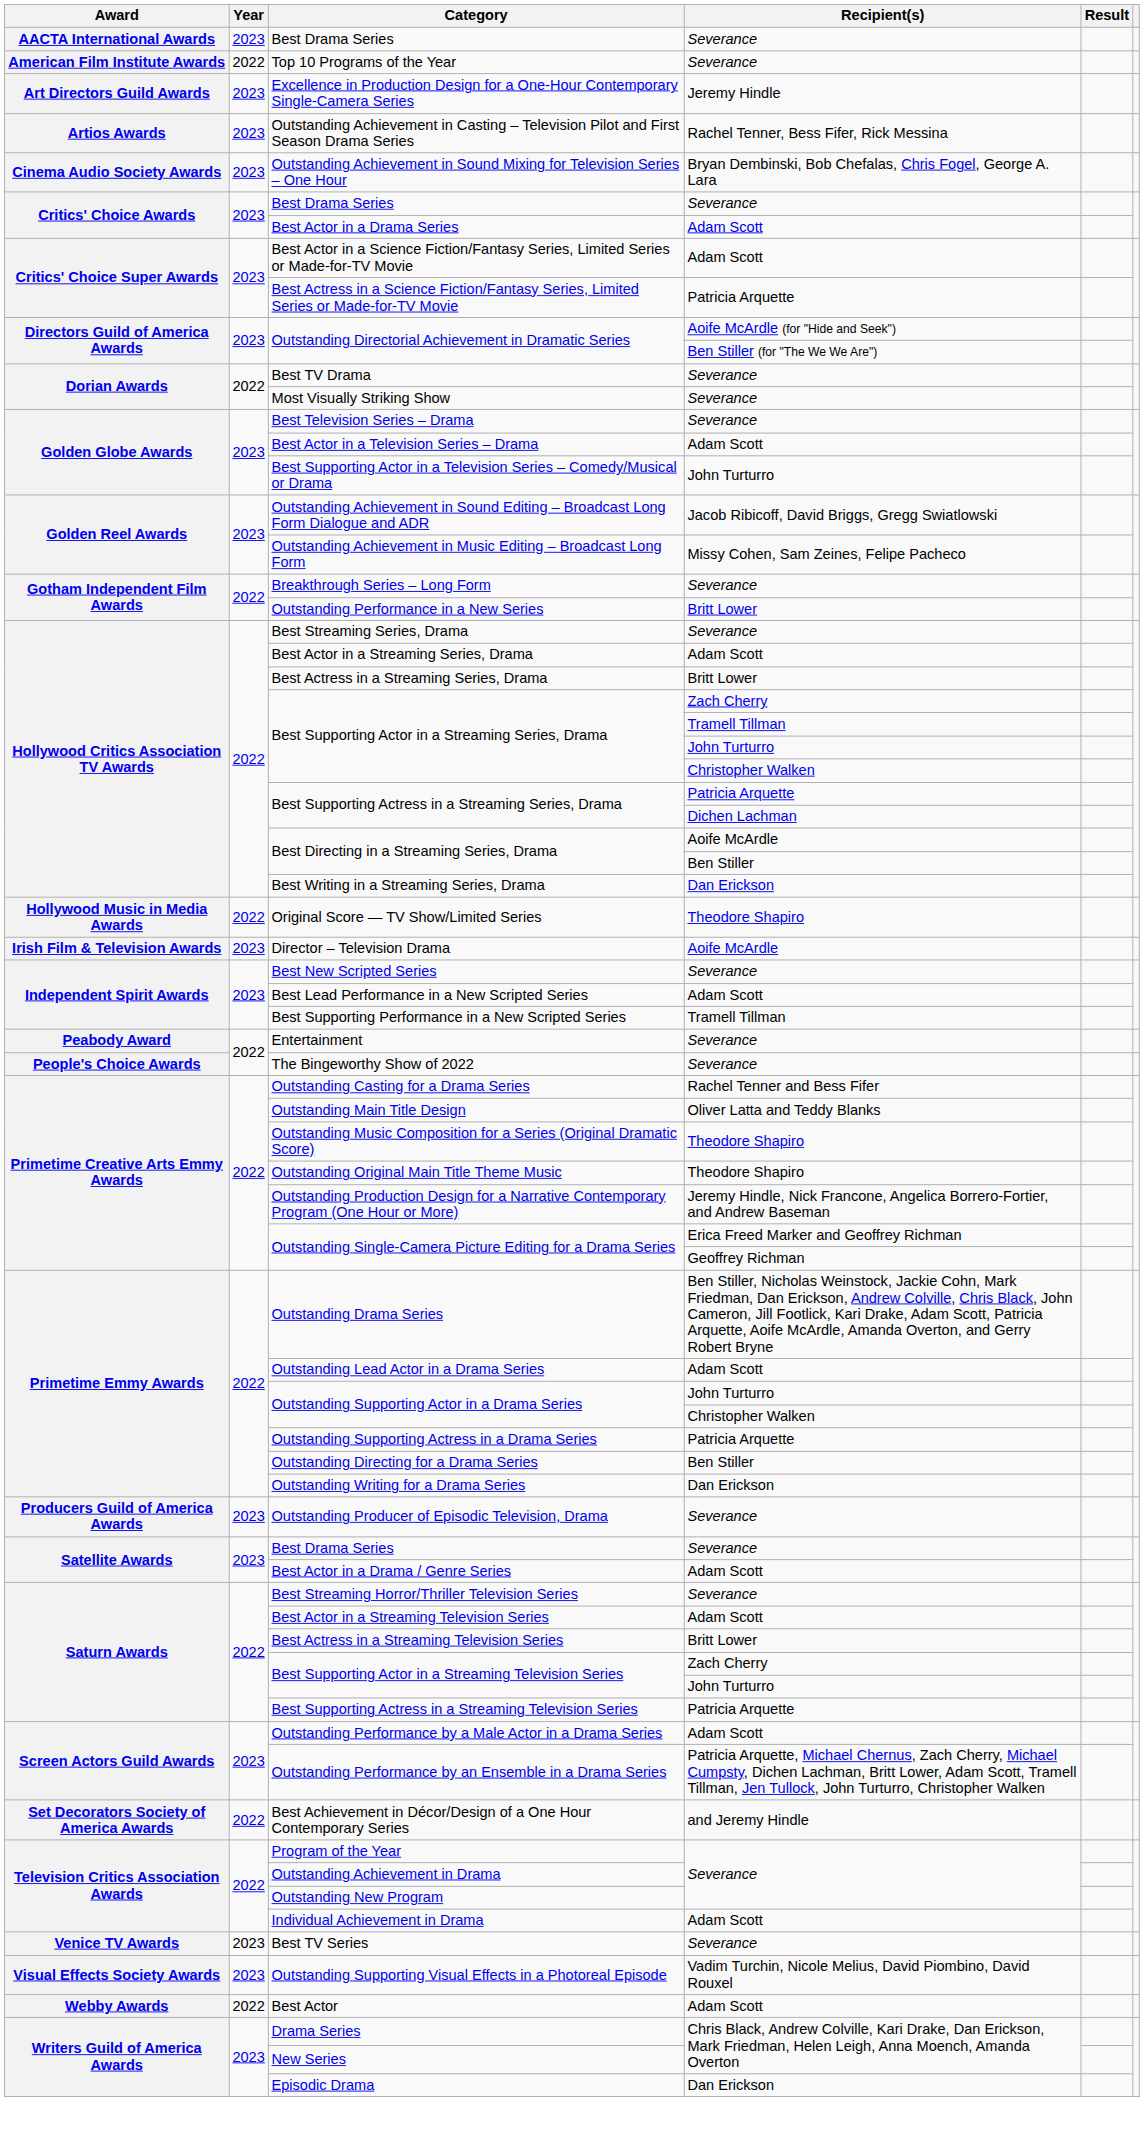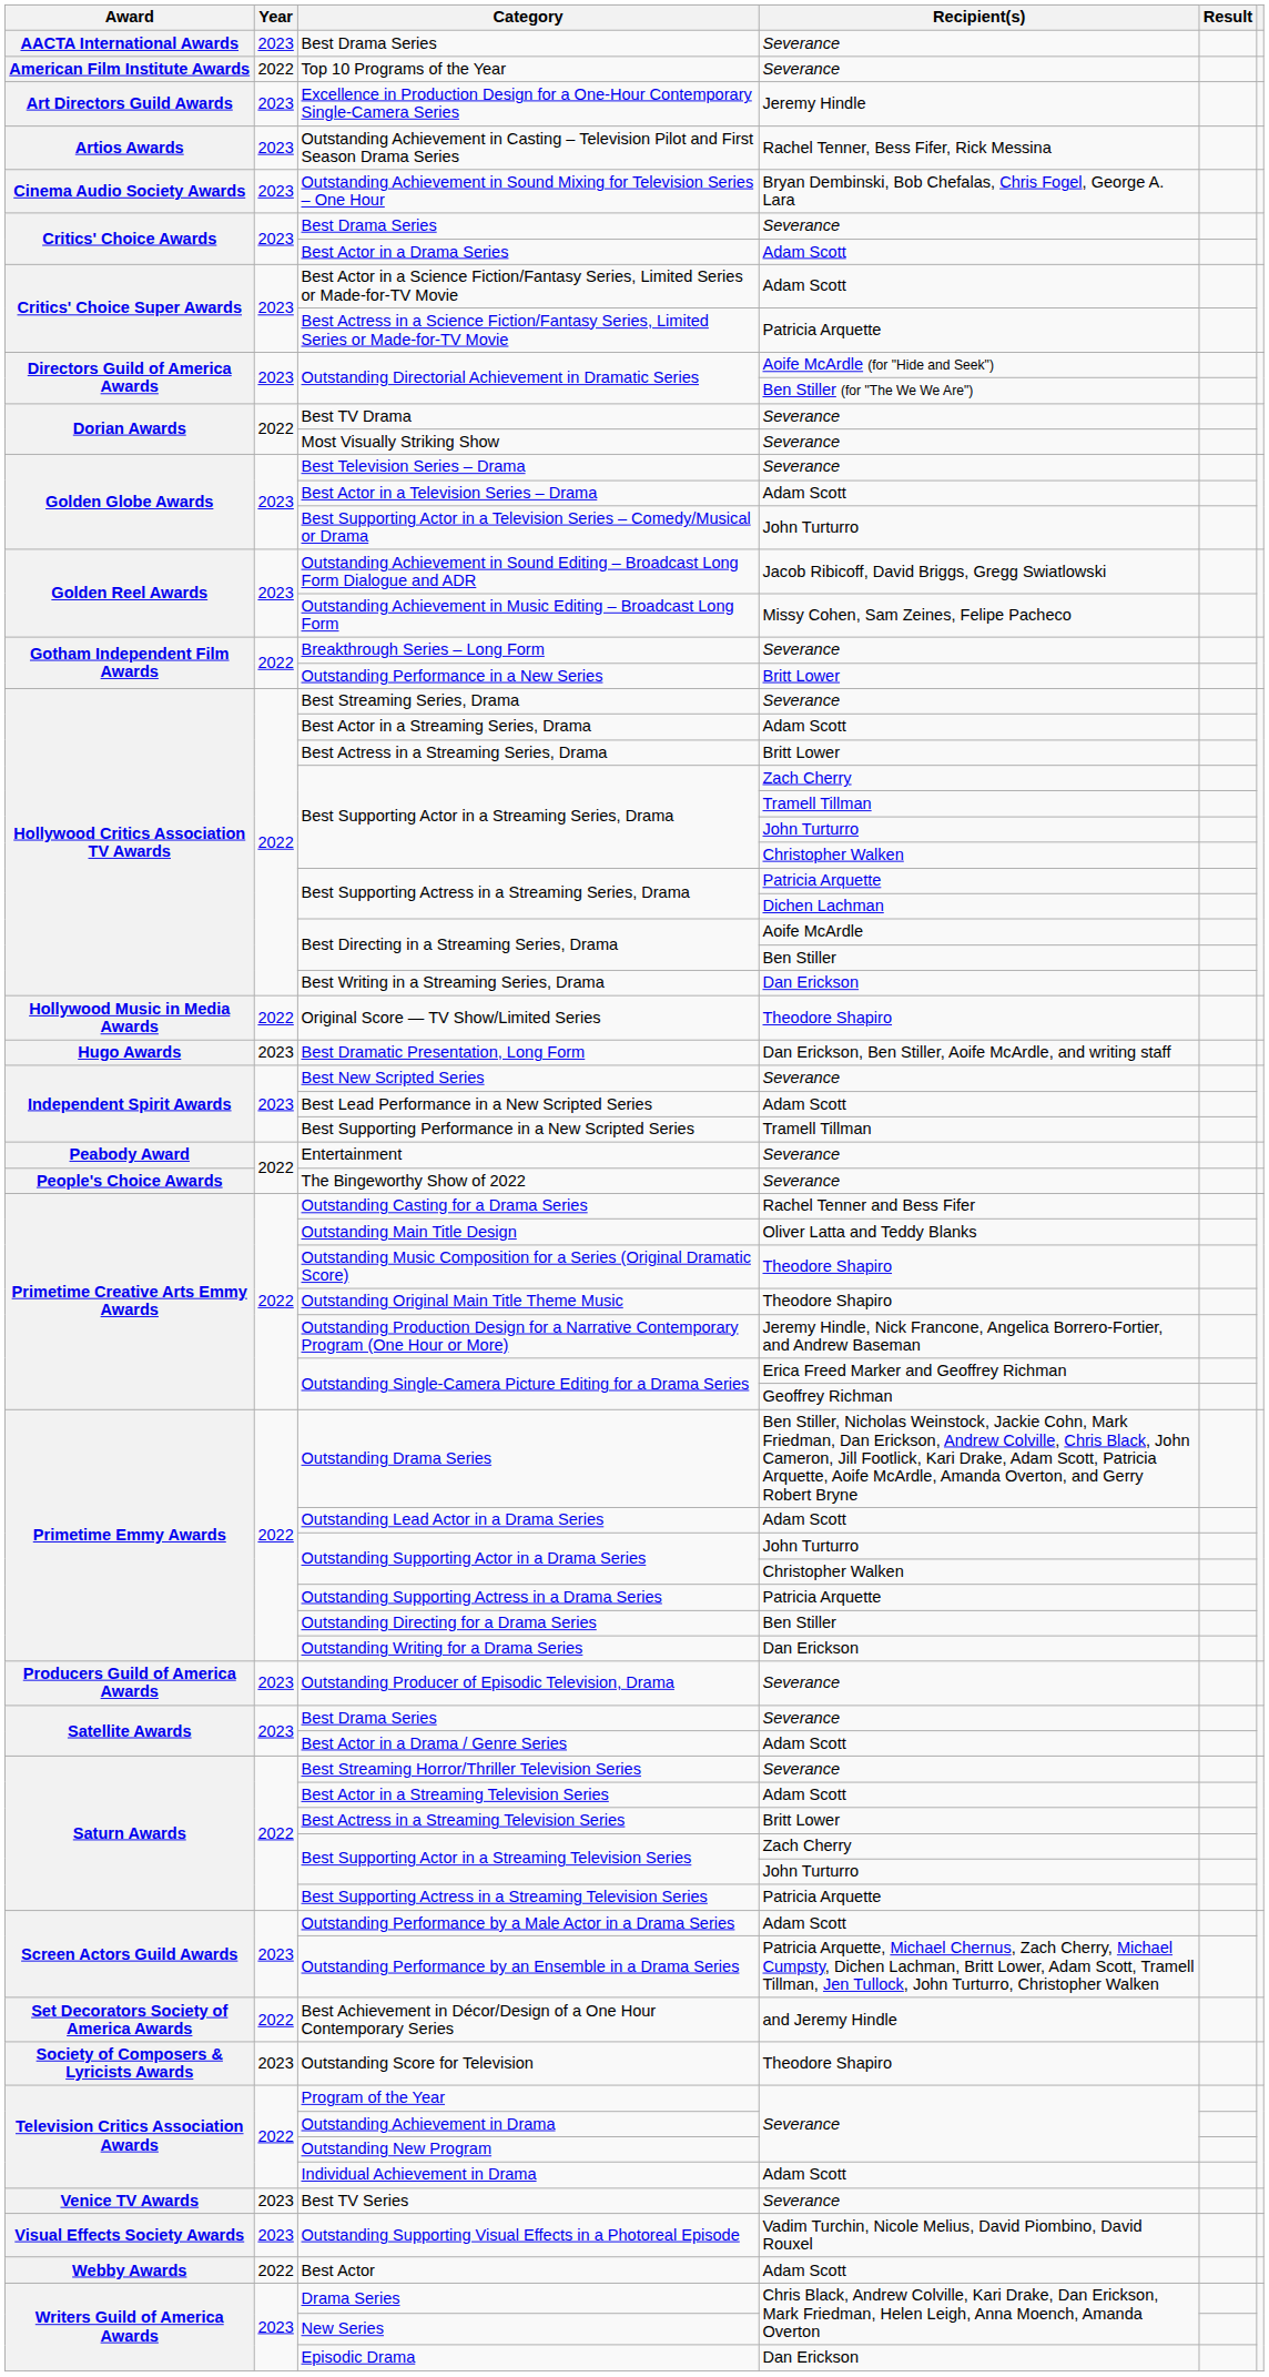+ row: Hugo Awards | 2023 | Best Dramatic Presentation, Long Form | Dan Erickson, Ben Stiller, Aoife McArdle, and writing staff
- row: Irish Film & Television Awards | 2023 | Director – Television Drama | Aoife McArdle
+ row: Society of Composers & Lyricists Awards | 2023 | Outstanding Score for Television | Theodore Shapiro
